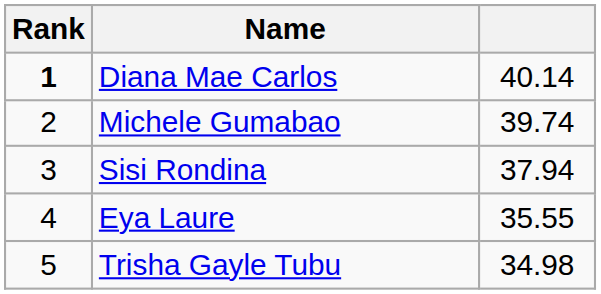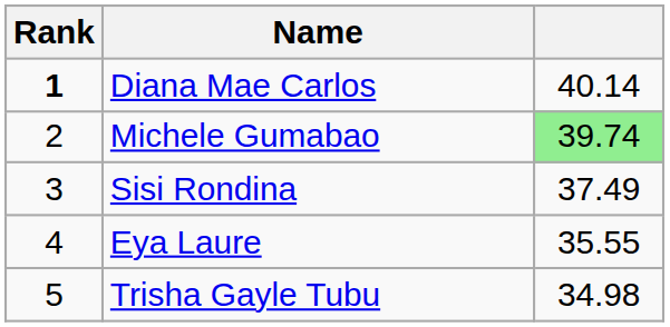Michele Gumabao | column 3: no background -> lightgreen background
Sisi Rondina | column 3: 37.94 -> 37.49
